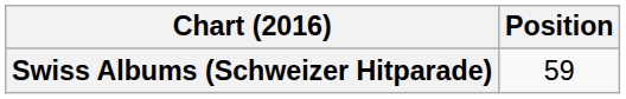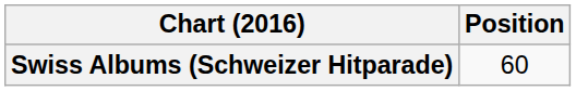Swiss Albums (Schweizer Hitparade) | Position: 59 -> 60
